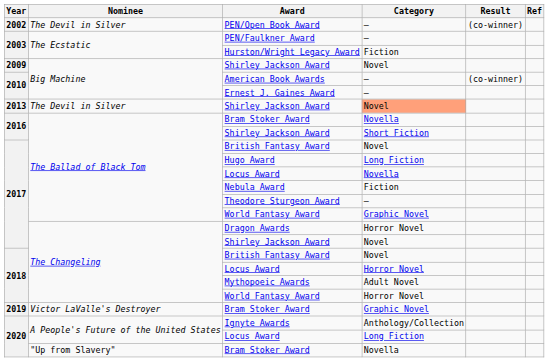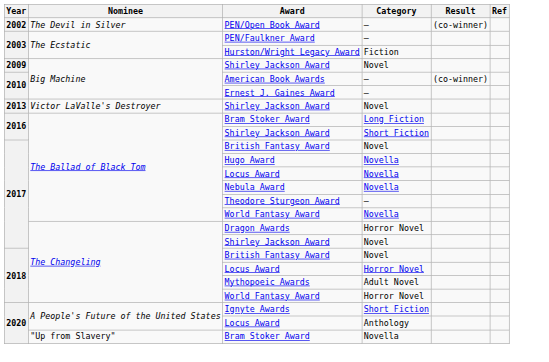2013 / Shirley Jackson Award | Nominee: The Devil in Silver -> Victor LaValle's Destroyer
2013 / Shirley Jackson Award | Category: lightsalmon background -> no background
2016 / Bram Stoker Award | Category: Novella -> Long Fiction
Hugo Award | Category: Long Fiction -> Novella
Nebula Award | Category: Fiction -> Novella
2017 / World Fantasy Award | Category: Graphic Novel -> Novella
- row: 2019 | Victor LaValle's Destroyer | Bram Stoker Award | Graphic Novel
Ignyte Awards | Category: Anthology/Collection -> Short Fiction
2020 / Locus Award | Category: Long Fiction -> Anthology
